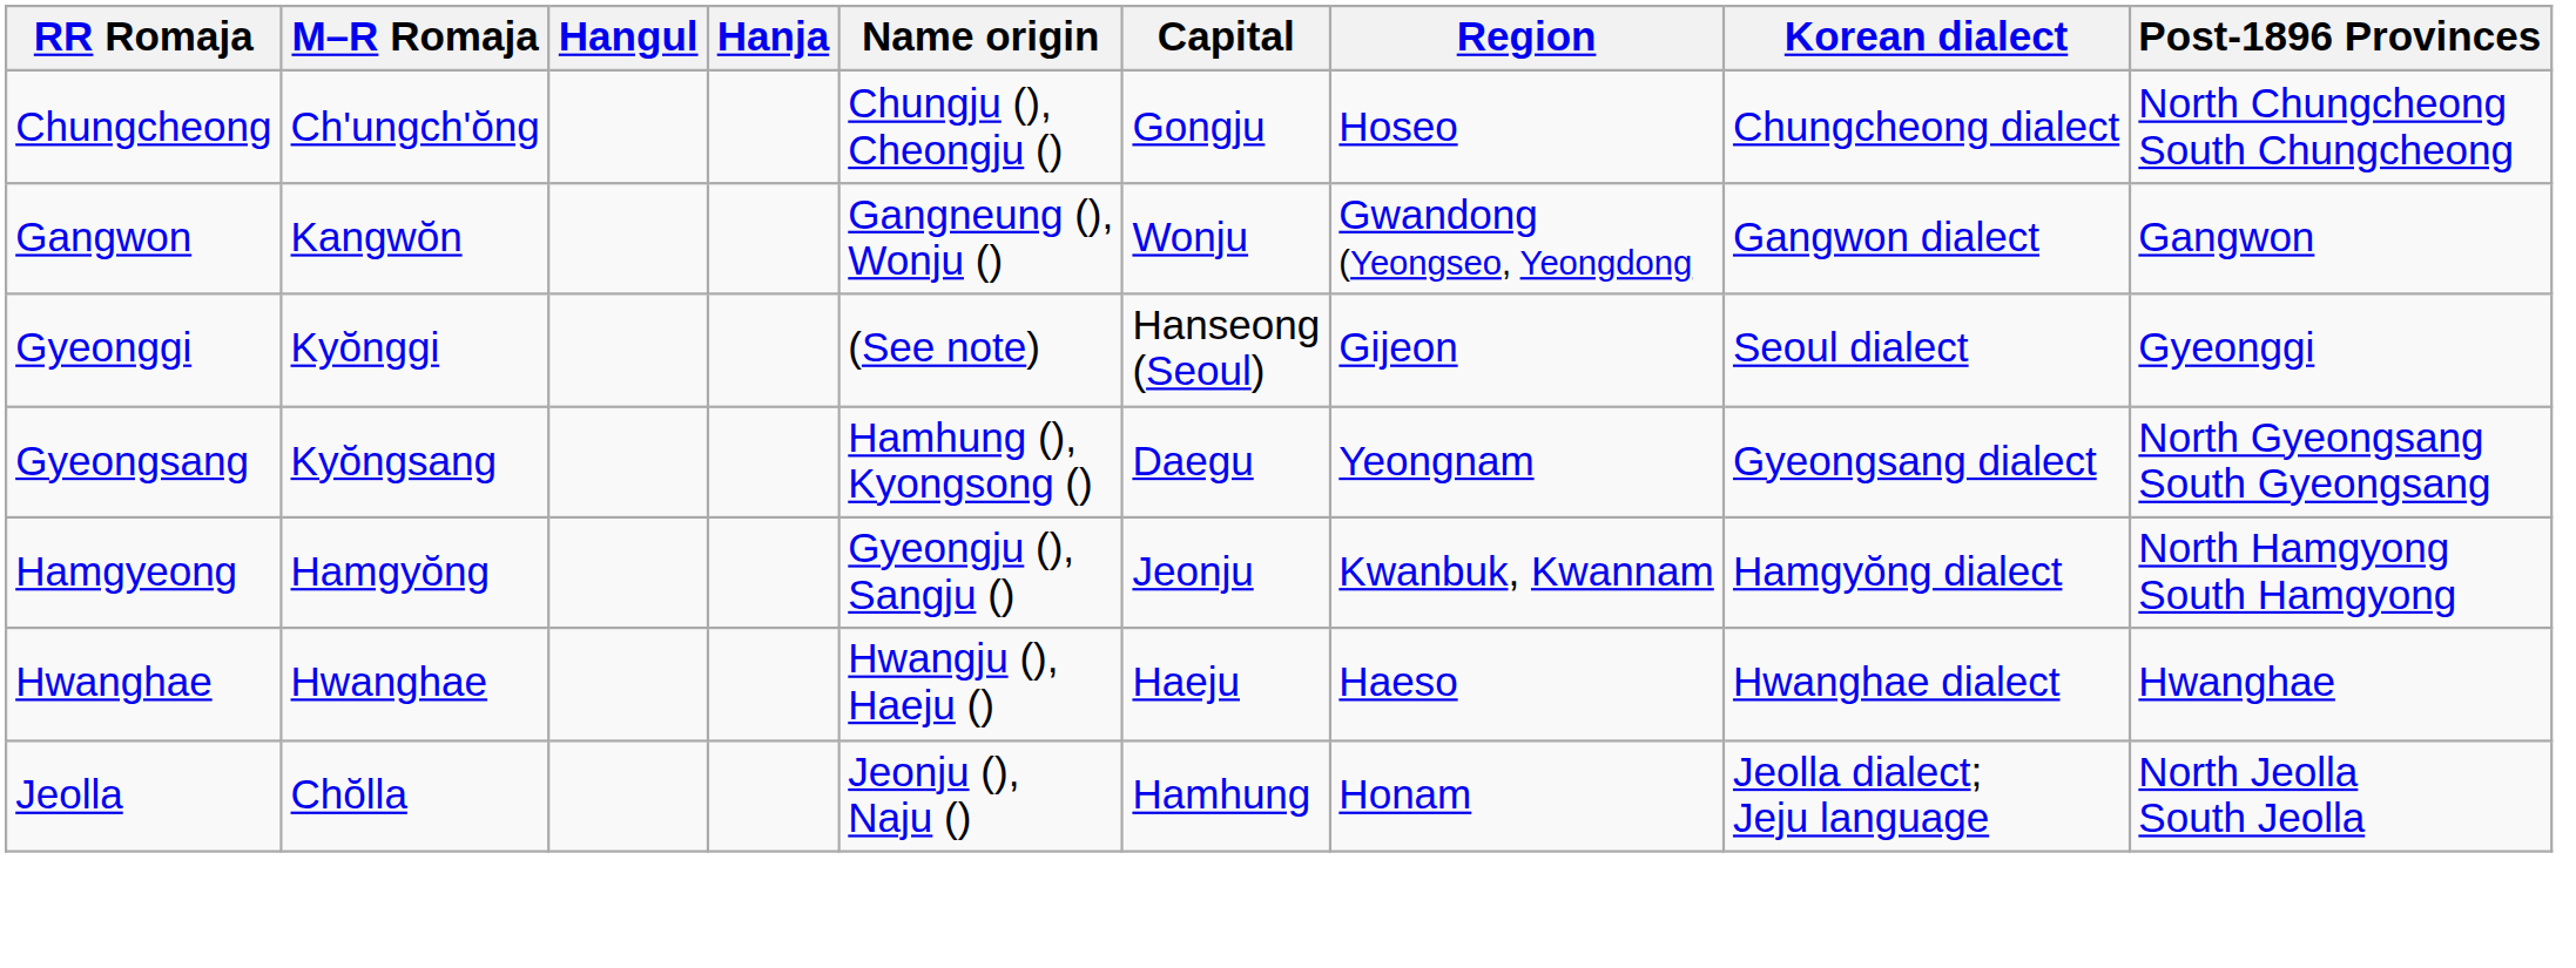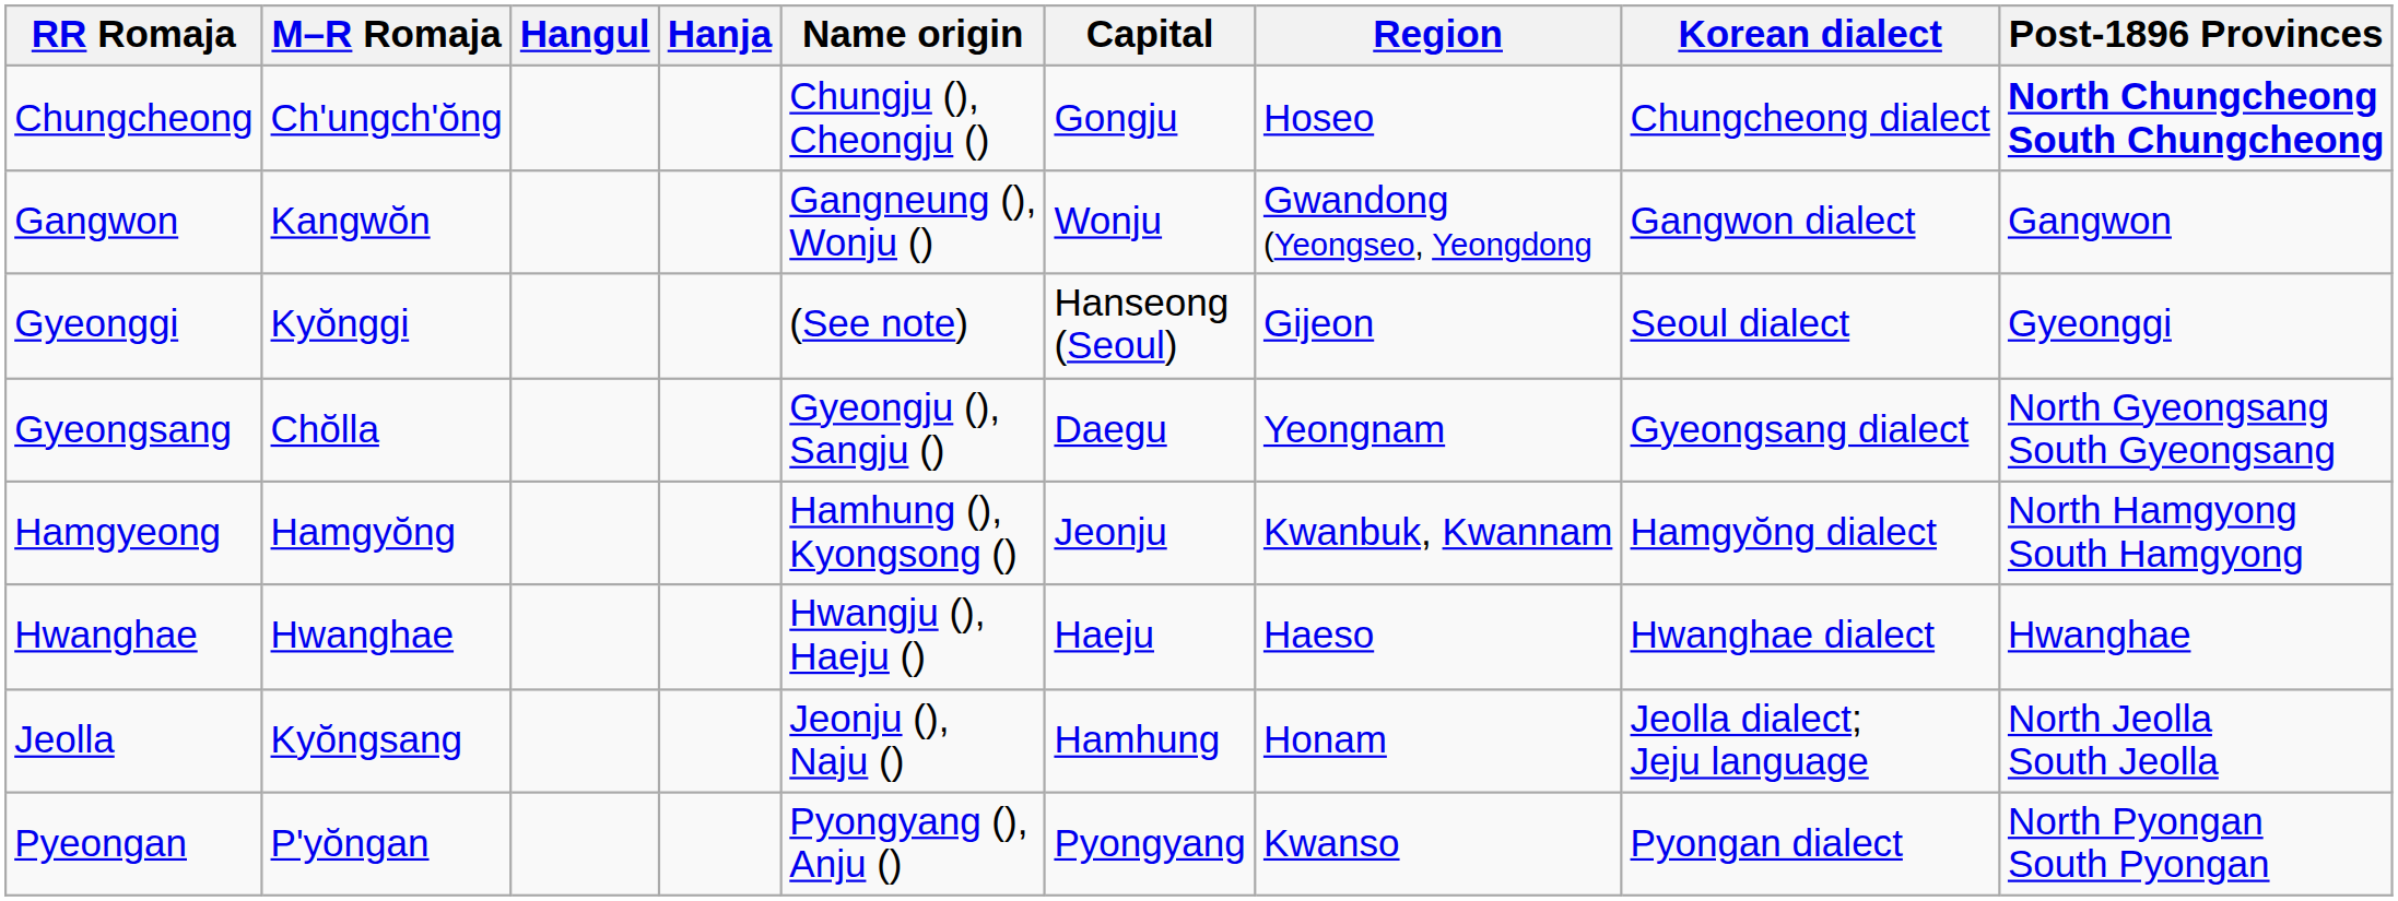Chungcheong | Post-1896 Provinces: normal -> bold
Gyeongsang | M–R Romaja: Kyŏngsang -> Chŏlla
Gyeongsang | Name origin: Hamhung (), Kyongsong () -> Gyeongju (), Sangju ()
Hamgyeong | Name origin: Gyeongju (), Sangju () -> Hamhung (), Kyongsong ()
Jeolla | M–R Romaja: Chŏlla -> Kyŏngsang
+ row: Pyeongan | P'yŏngan | Pyongyang (), Anju () | Pyongyang | Kwanso | Pyongan dialect | North Pyongan South Pyongan
